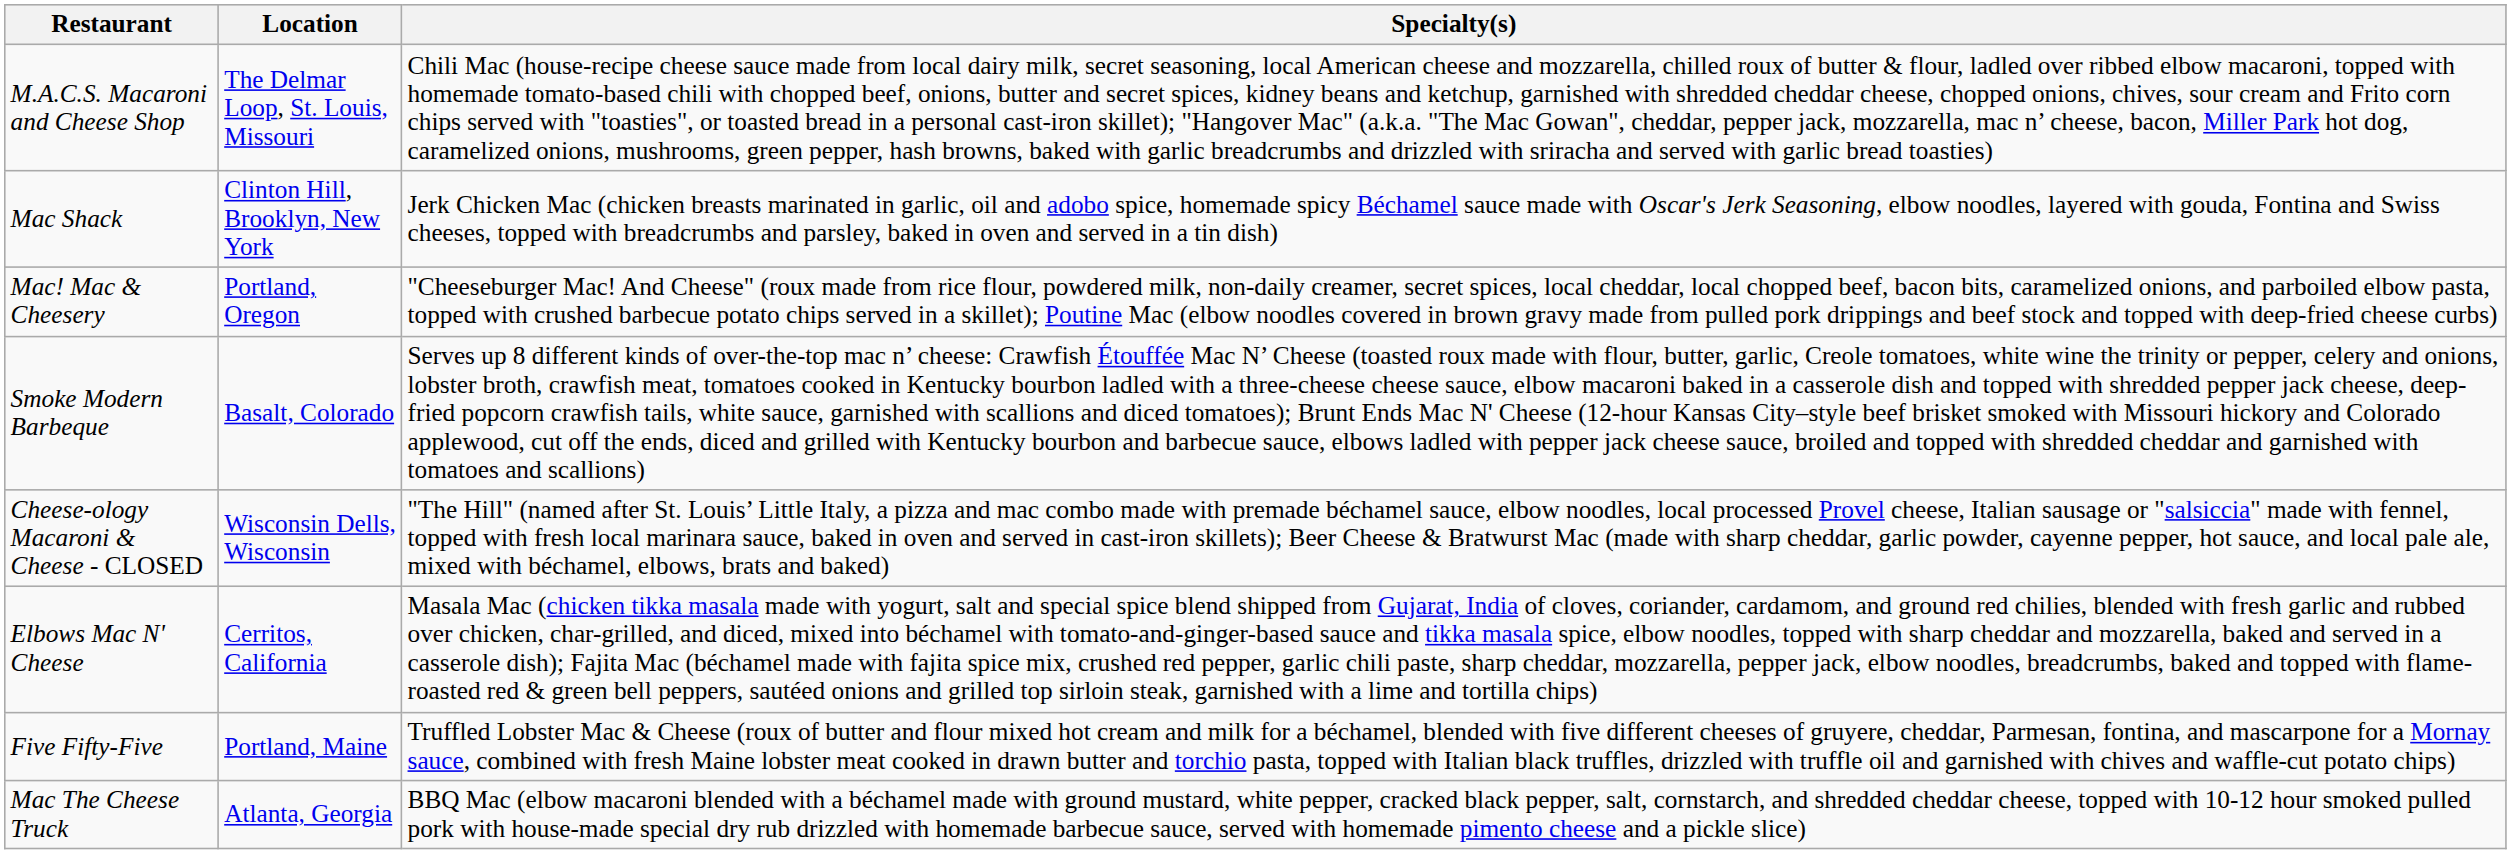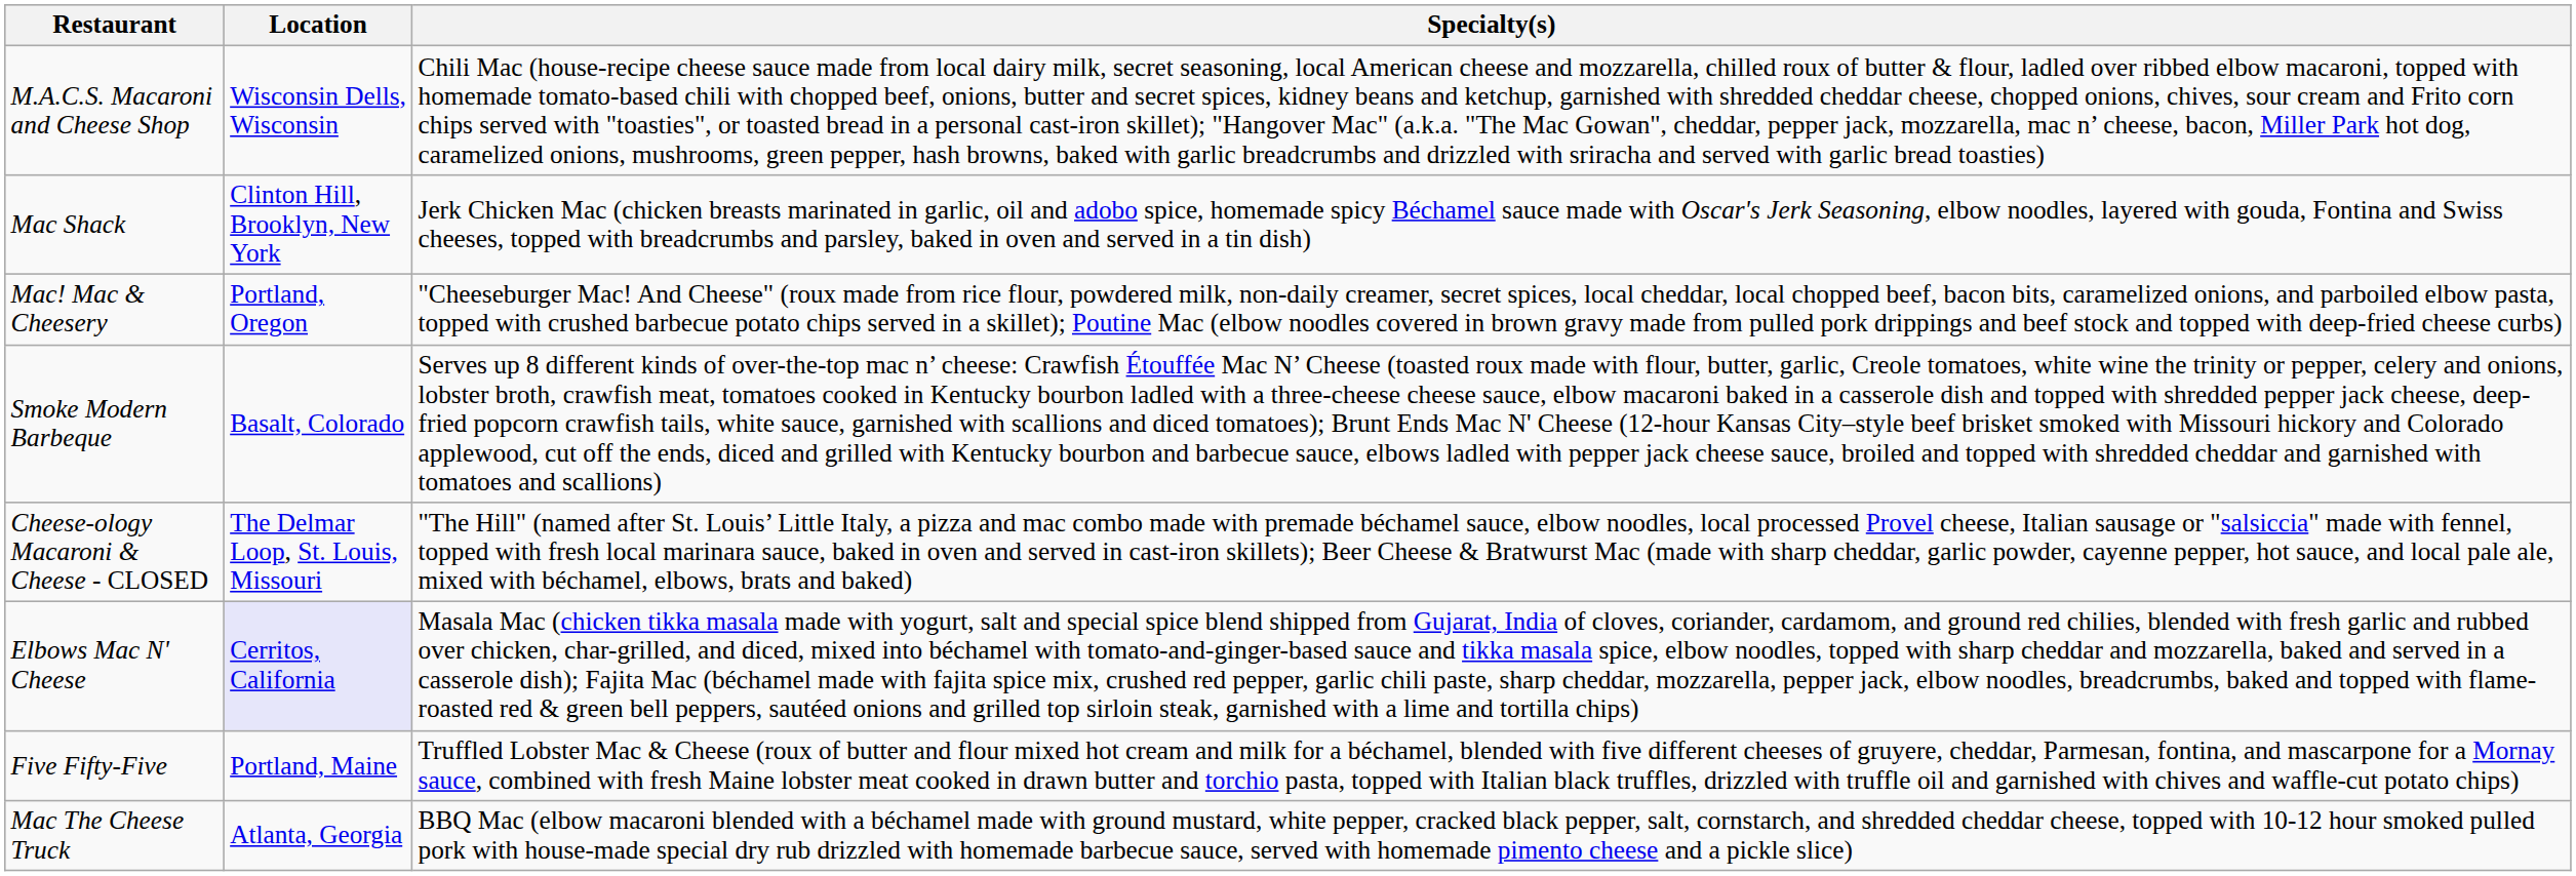M.A.C.S. Macaroni and Cheese Shop | Location: The Delmar Loop, St. Louis, Missouri -> Wisconsin Dells, Wisconsin
Cheese-ology Macaroni & Cheese - CLOSED | Location: Wisconsin Dells, Wisconsin -> The Delmar Loop, St. Louis, Missouri
Elbows Mac N' Cheese | Location: no background -> lavender background
